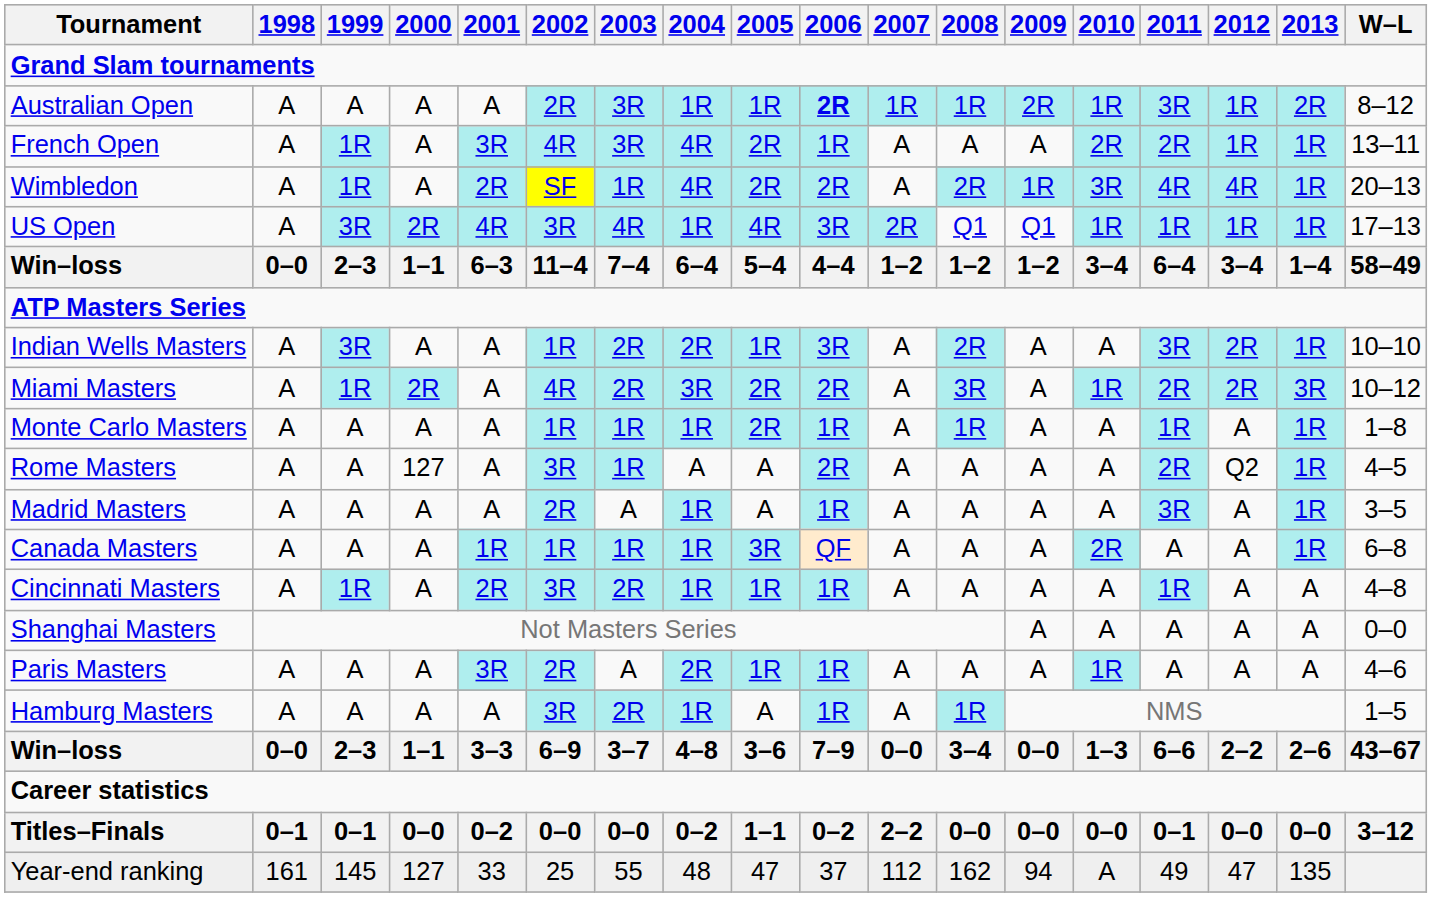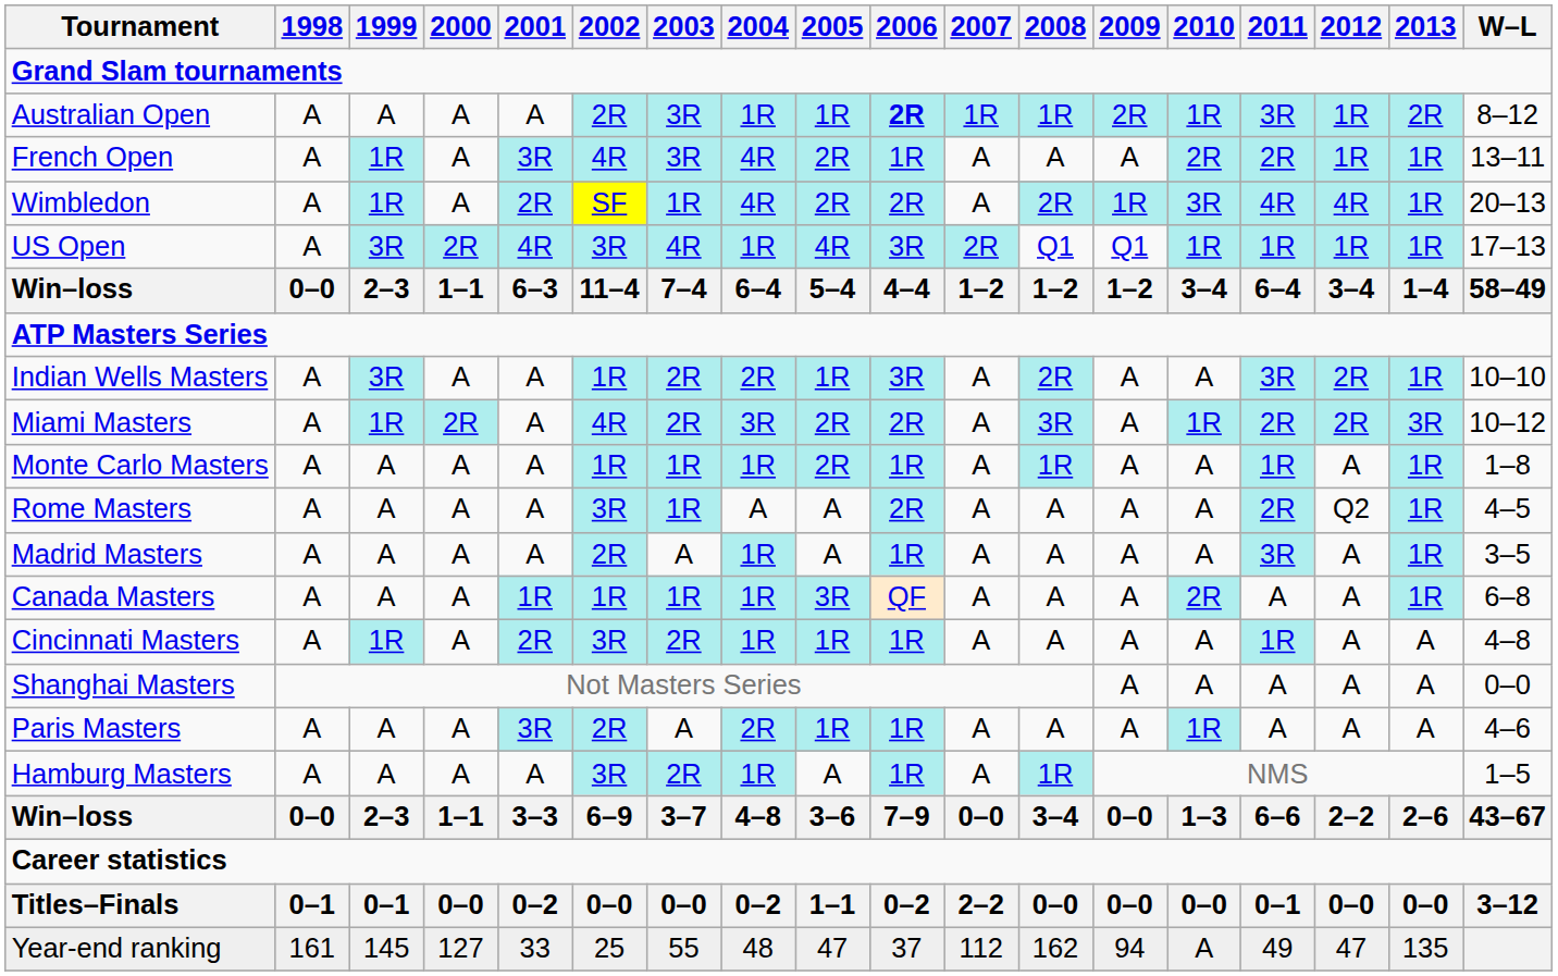Rome Masters | 2000: 127 -> A
